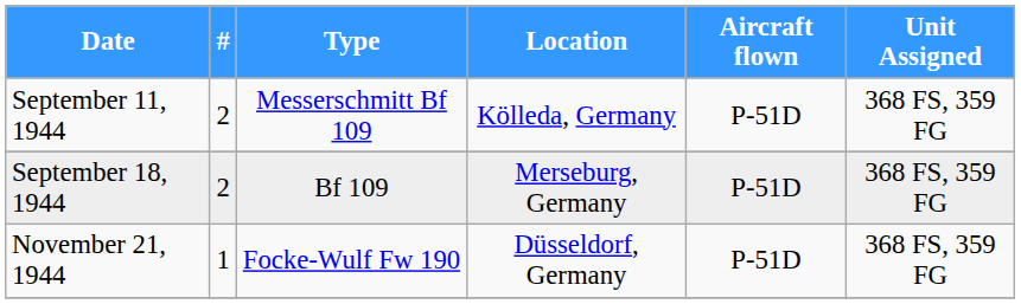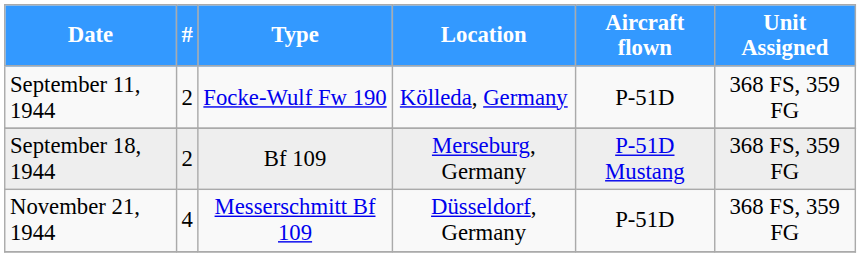September 11, 1944 | Type: Messerschmitt Bf 109 -> Focke-Wulf Fw 190
September 18, 1944 | Aircraft flown: P-51D -> P-51D Mustang
November 21, 1944 | #: 1 -> 4
November 21, 1944 | Type: Focke-Wulf Fw 190 -> Messerschmitt Bf 109
